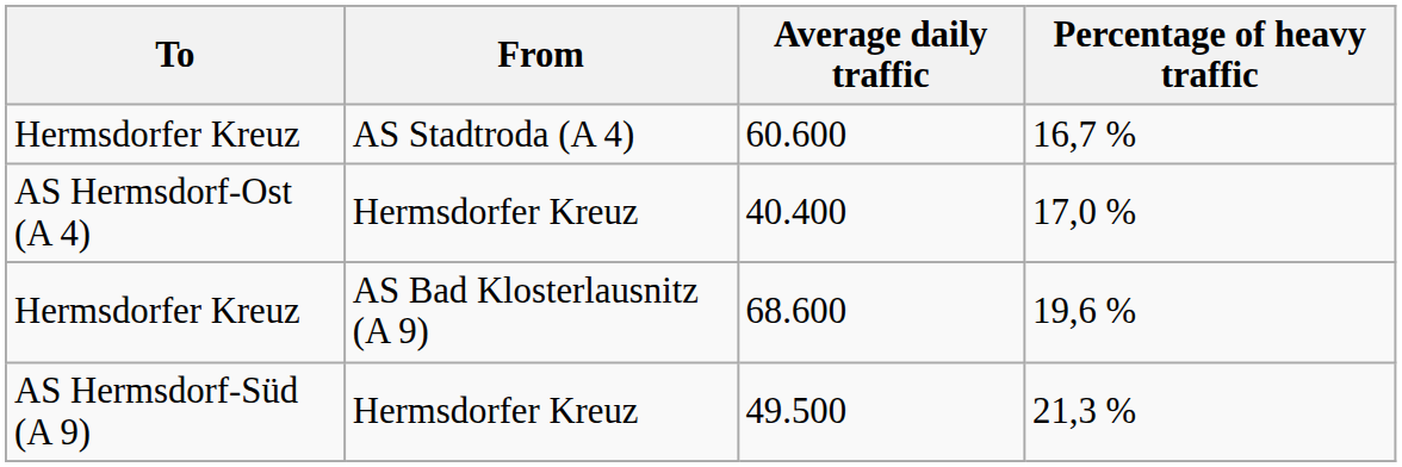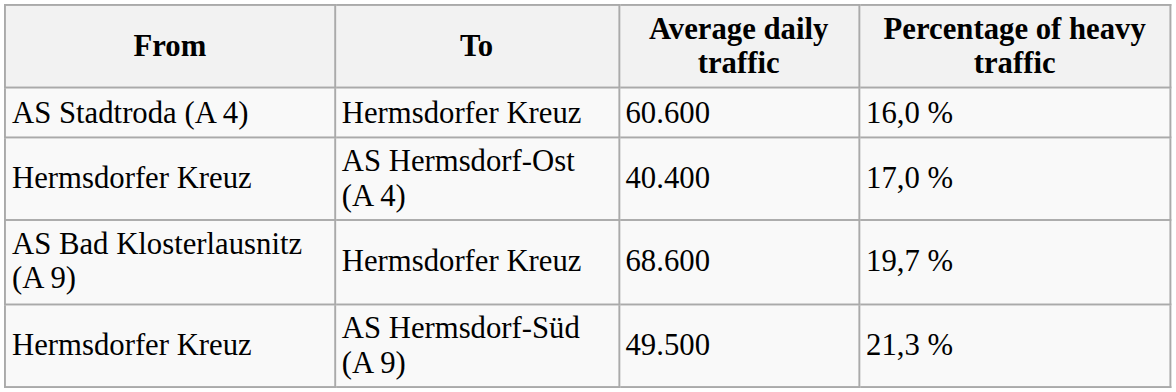columns swapped: From <-> To
60.600 | Percentage of heavy traffic: 16,7 % -> 16,0 %
68.600 | Percentage of heavy traffic: 19,6 % -> 19,7 %
